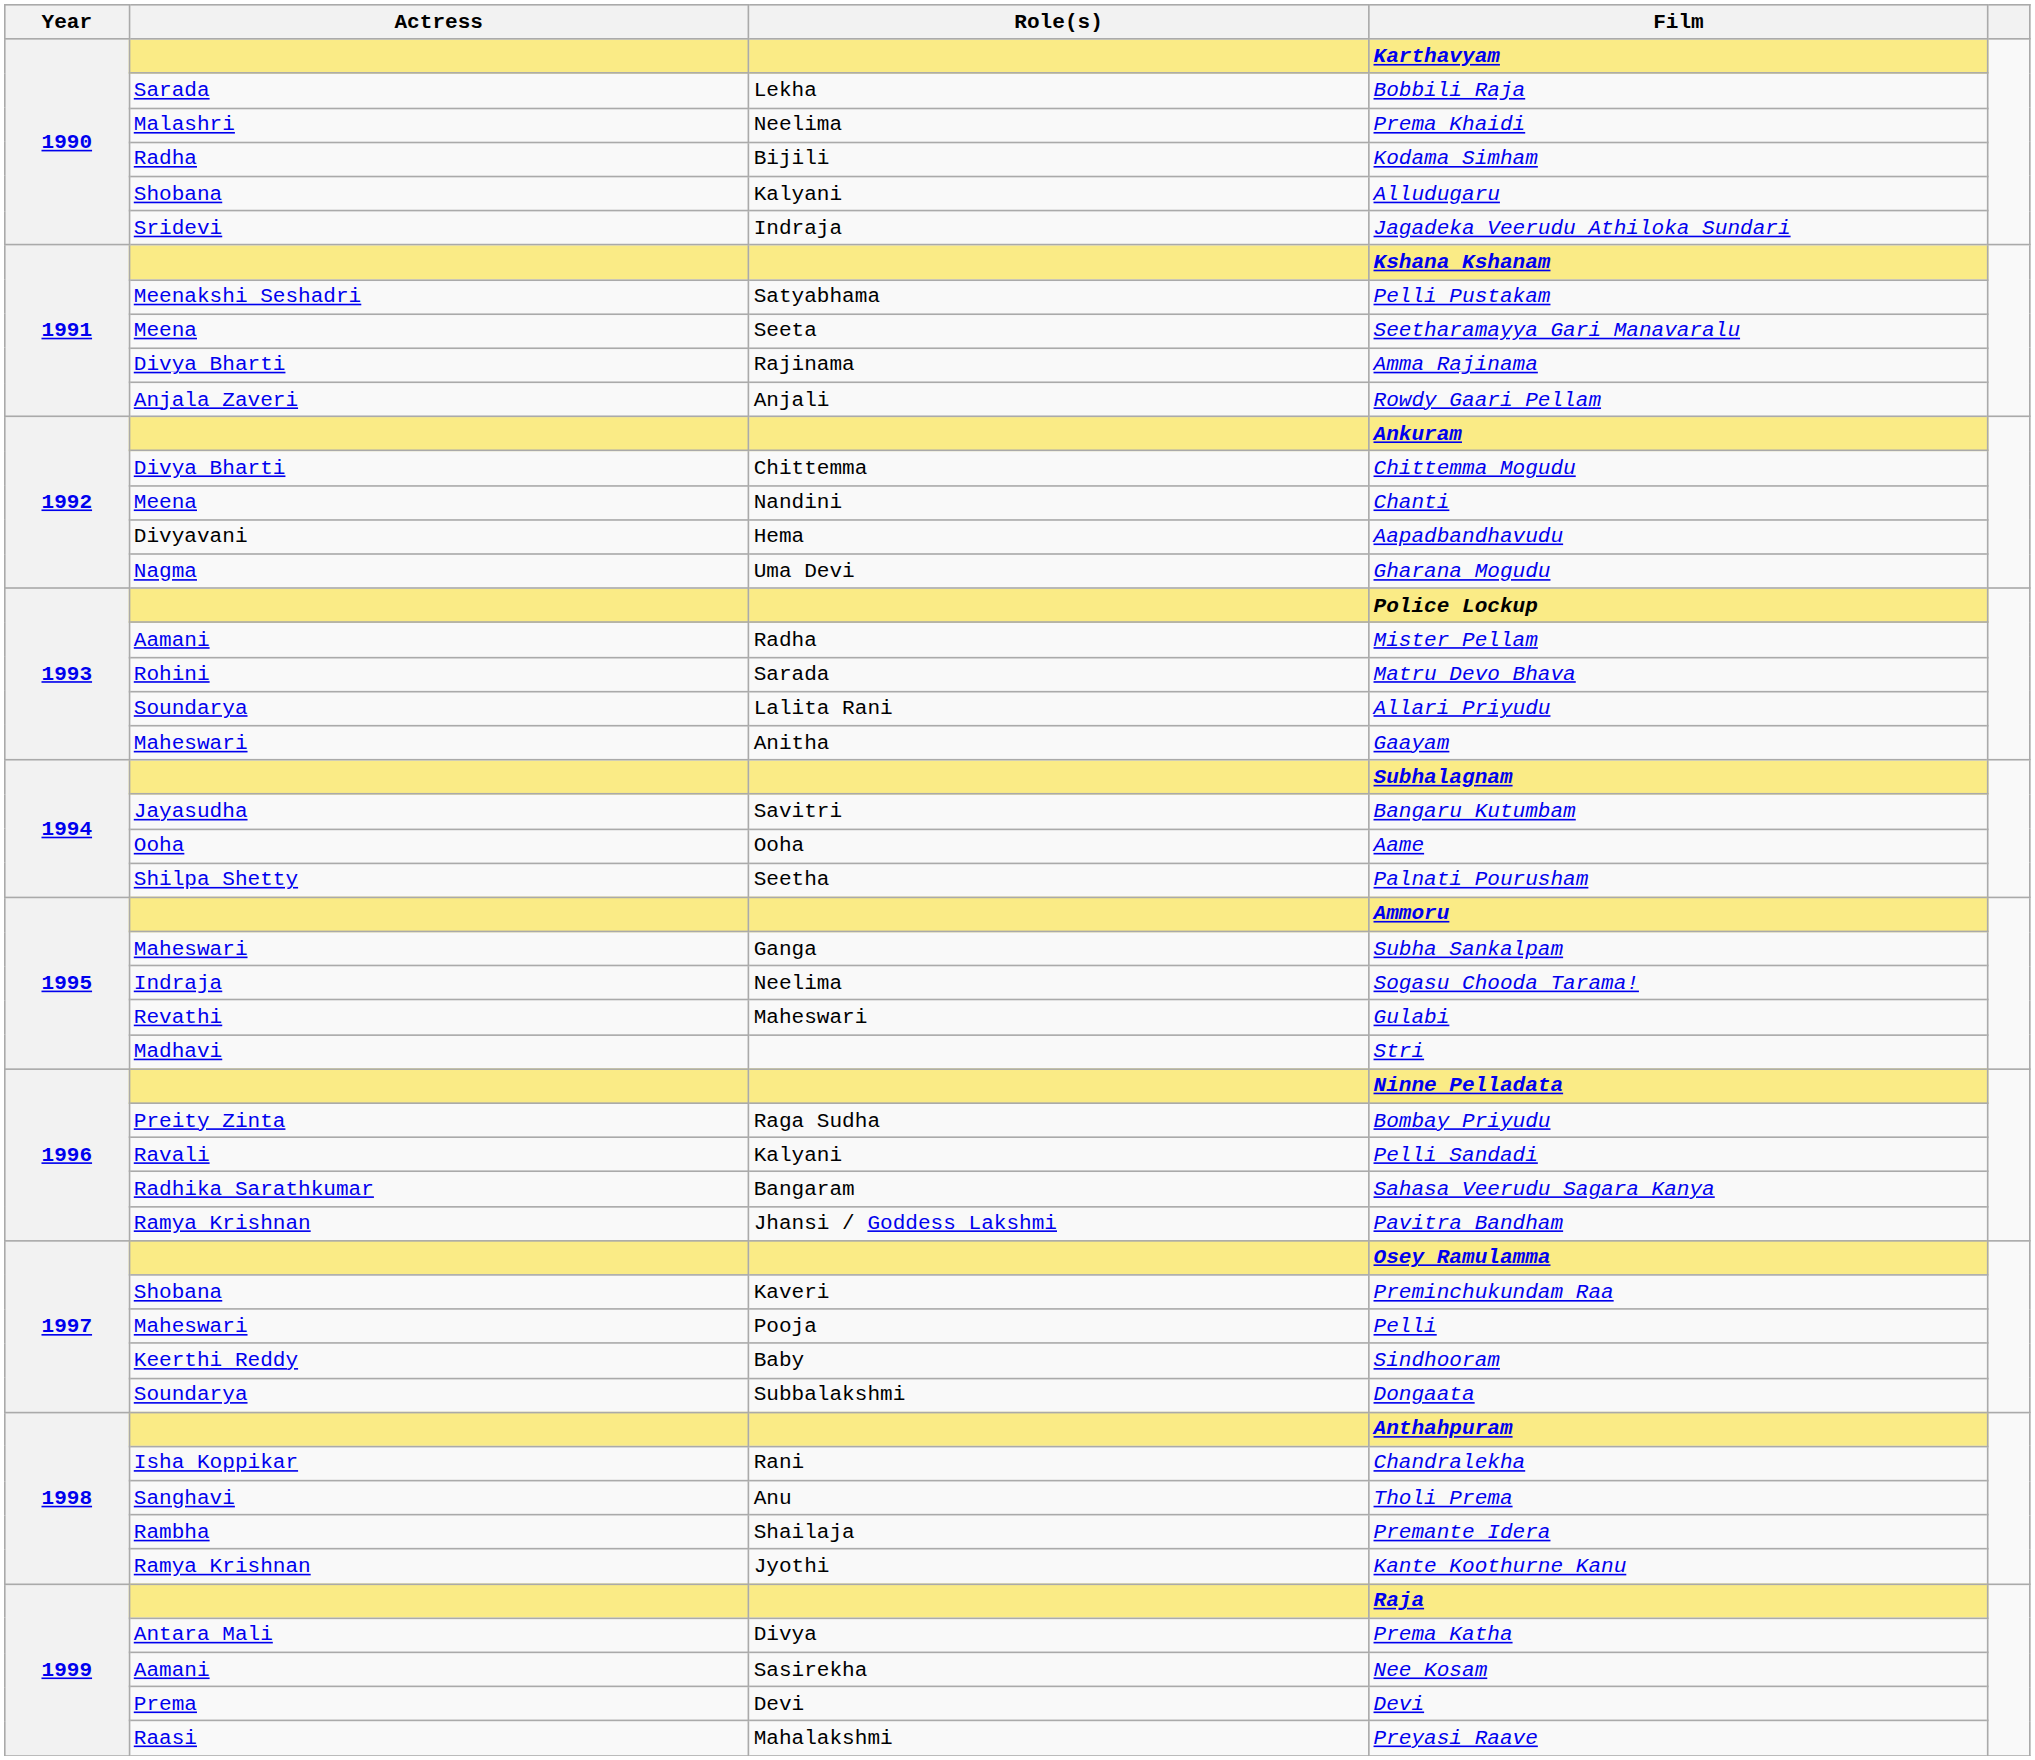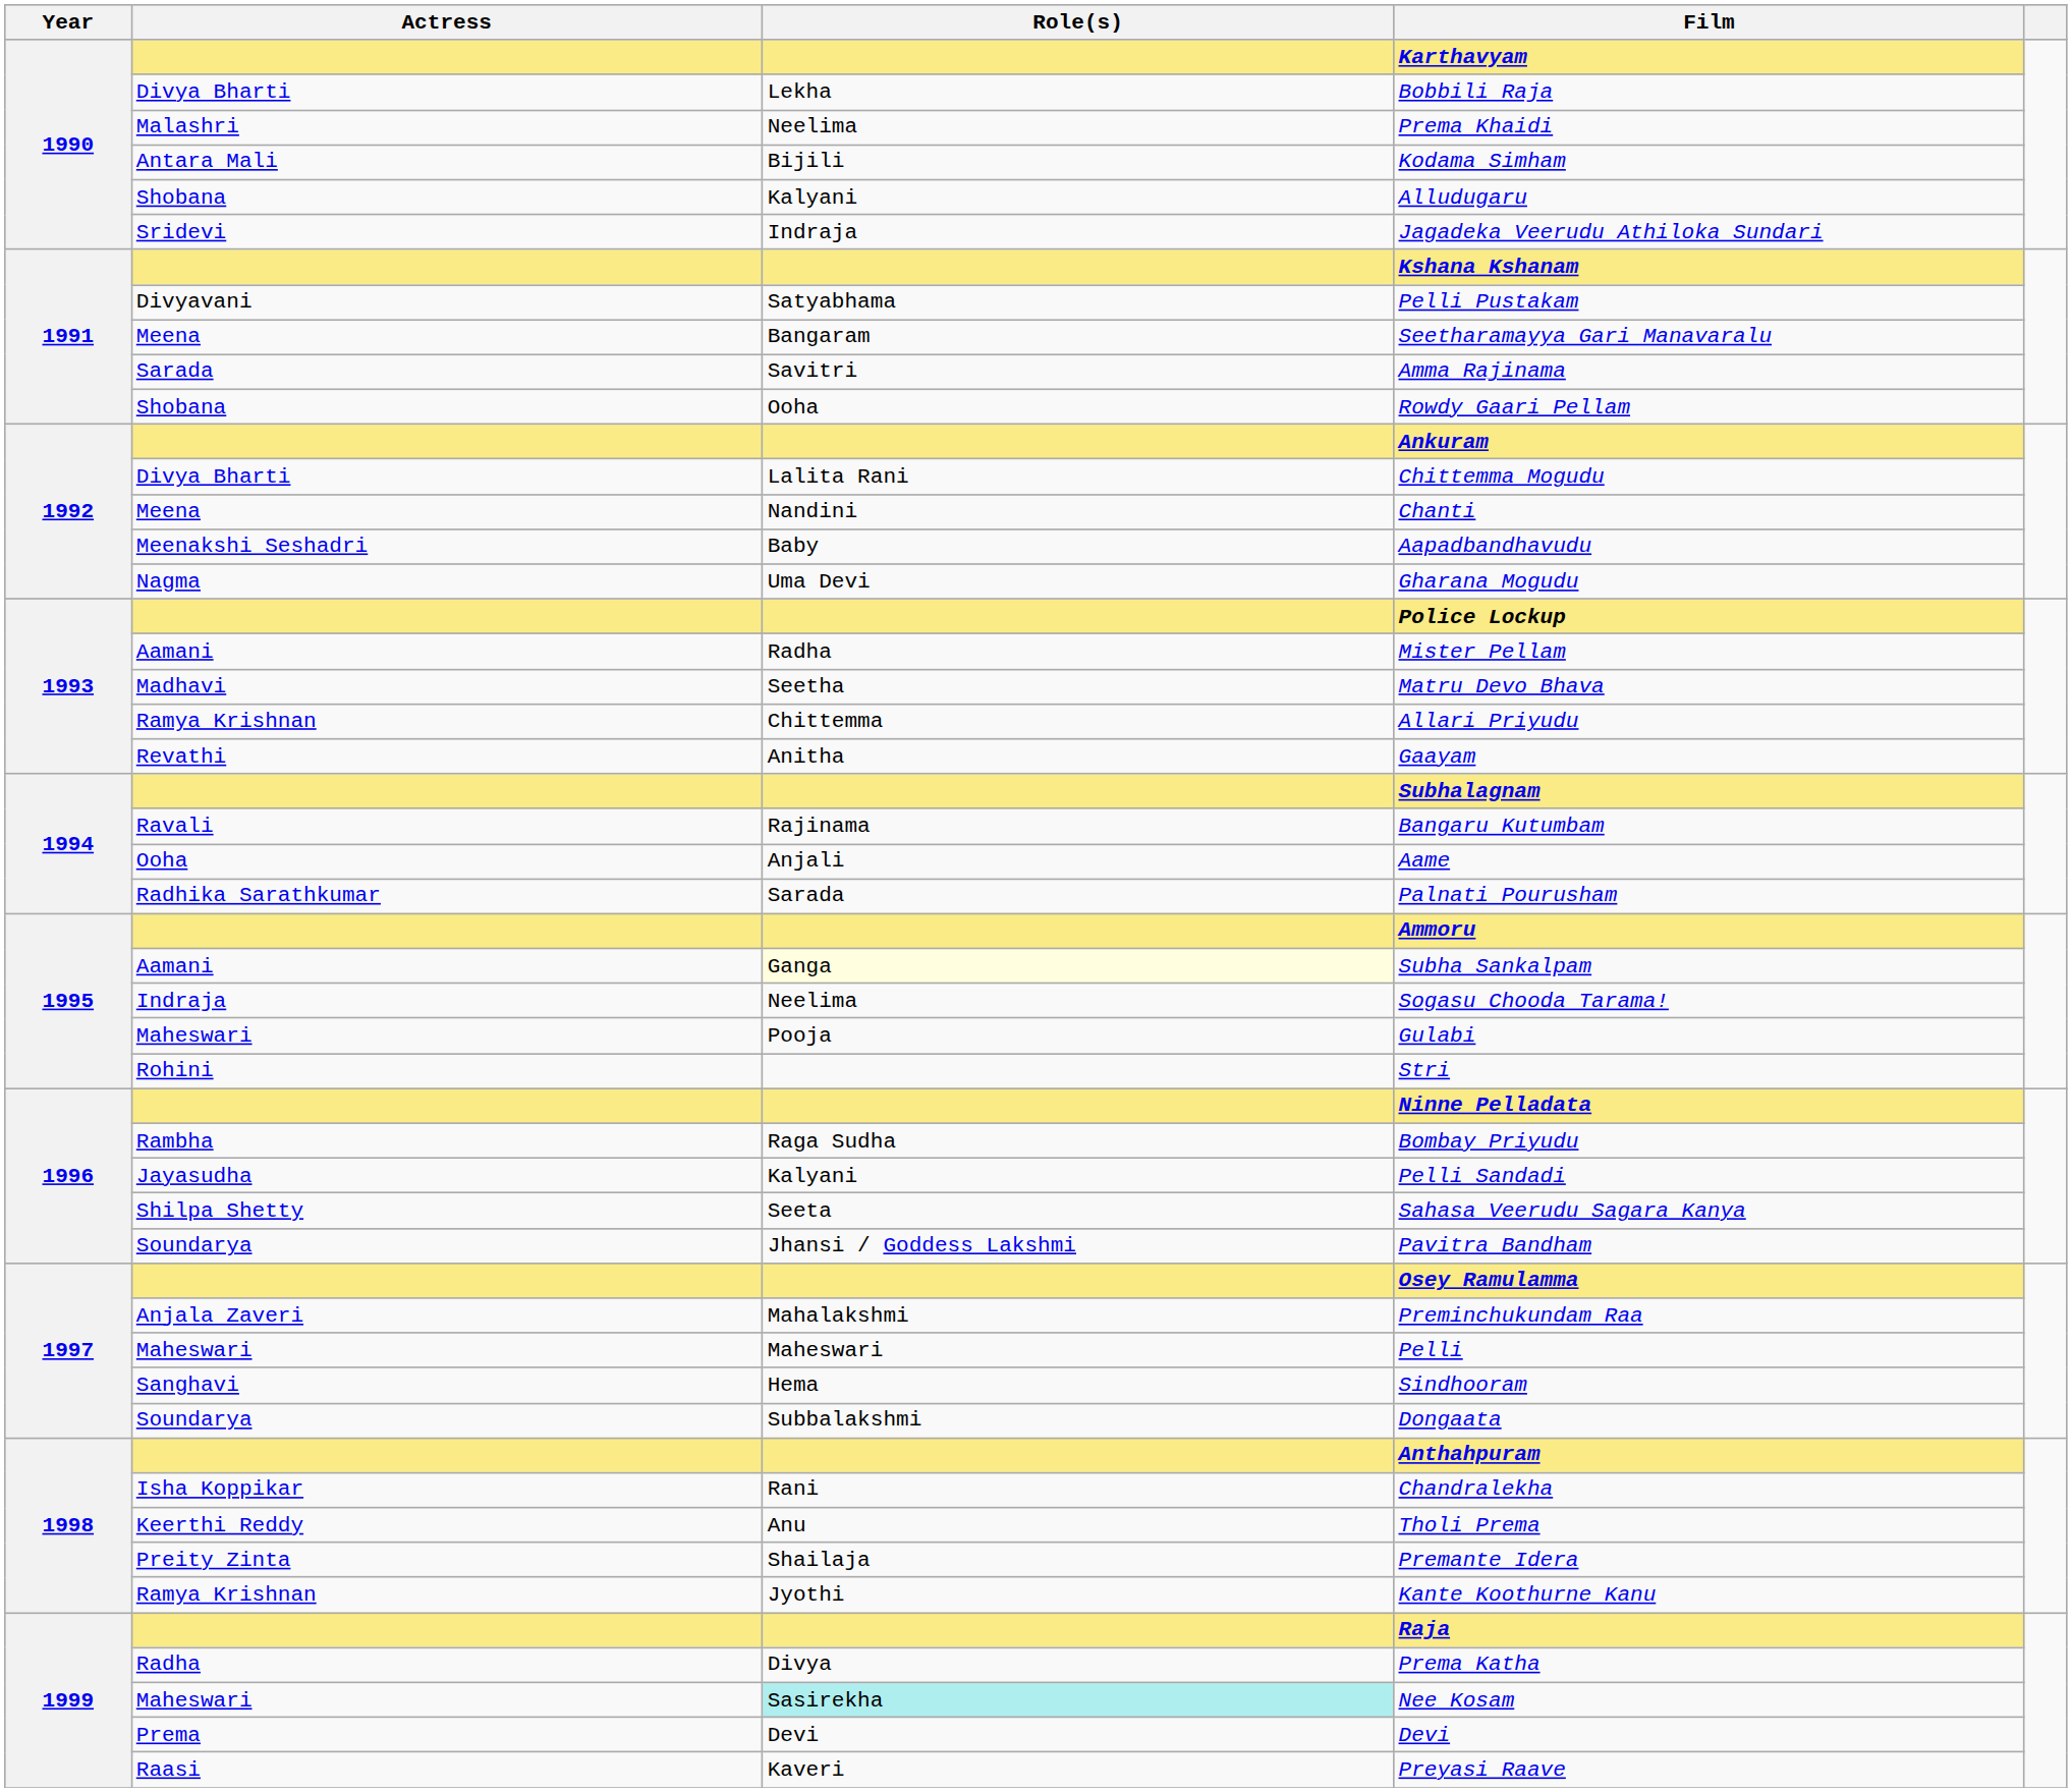Bobbili Raja | Actress: Sarada -> Divya Bharti
Kodama Simham | Actress: Radha -> Antara Mali
Pelli Pustakam | Actress: Meenakshi Seshadri -> Divyavani
Seetharamayya Gari Manavaralu | Role(s): Seeta -> Bangaram
Amma Rajinama | Actress: Divya Bharti -> Sarada
Amma Rajinama | Role(s): Rajinama -> Savitri
Rowdy Gaari Pellam | Actress: Anjala Zaveri -> Shobana
Rowdy Gaari Pellam | Role(s): Anjali -> Ooha
Chittemma Mogudu | Role(s): Chittemma -> Lalita Rani
Aapadbandhavudu | Actress: Divyavani -> Meenakshi Seshadri
Aapadbandhavudu | Role(s): Hema -> Baby
Matru Devo Bhava | Actress: Rohini -> Madhavi
Matru Devo Bhava | Role(s): Sarada -> Seetha
Allari Priyudu | Actress: Soundarya -> Ramya Krishnan
Allari Priyudu | Role(s): Lalita Rani -> Chittemma
Gaayam | Actress: Maheswari -> Revathi
Bangaru Kutumbam | Actress: Jayasudha -> Ravali
Bangaru Kutumbam | Role(s): Savitri -> Rajinama
Aame | Role(s): Ooha -> Anjali
Palnati Pourusham | Actress: Shilpa Shetty -> Radhika Sarathkumar
Palnati Pourusham | Role(s): Seetha -> Sarada
Subha Sankalpam | Actress: Maheswari -> Aamani
Subha Sankalpam | Role(s): no background -> lightyellow background
Gulabi | Actress: Revathi -> Maheswari
Gulabi | Role(s): Maheswari -> Pooja
Stri | Actress: Madhavi -> Rohini
Bombay Priyudu | Actress: Preity Zinta -> Rambha
Pelli Sandadi | Actress: Ravali -> Jayasudha
Sahasa Veerudu Sagara Kanya | Actress: Radhika Sarathkumar -> Shilpa Shetty
Sahasa Veerudu Sagara Kanya | Role(s): Bangaram -> Seeta
Pavitra Bandham | Actress: Ramya Krishnan -> Soundarya
Preminchukundam Raa | Actress: Shobana -> Anjala Zaveri
Preminchukundam Raa | Role(s): Kaveri -> Mahalakshmi
Pelli | Role(s): Pooja -> Maheswari
Sindhooram | Actress: Keerthi Reddy -> Sanghavi
Sindhooram | Role(s): Baby -> Hema
Tholi Prema | Actress: Sanghavi -> Keerthi Reddy
Premante Idera | Actress: Rambha -> Preity Zinta
Prema Katha | Actress: Antara Mali -> Radha
Nee Kosam | Actress: Aamani -> Maheswari
Nee Kosam | Role(s): no background -> paleturquoise background
Preyasi Raave | Role(s): Mahalakshmi -> Kaveri
